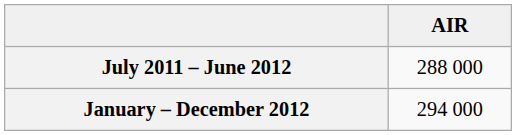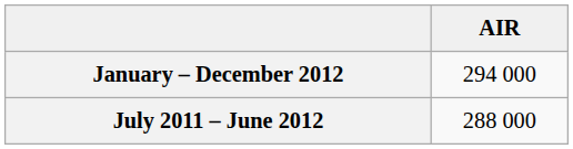rows swapped: January – December 2012 <-> July 2011 – June 2012
